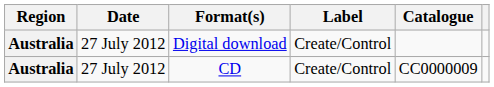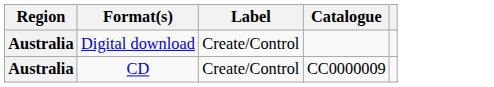- column: Date | 27 July 2012 | 27 July 2012
